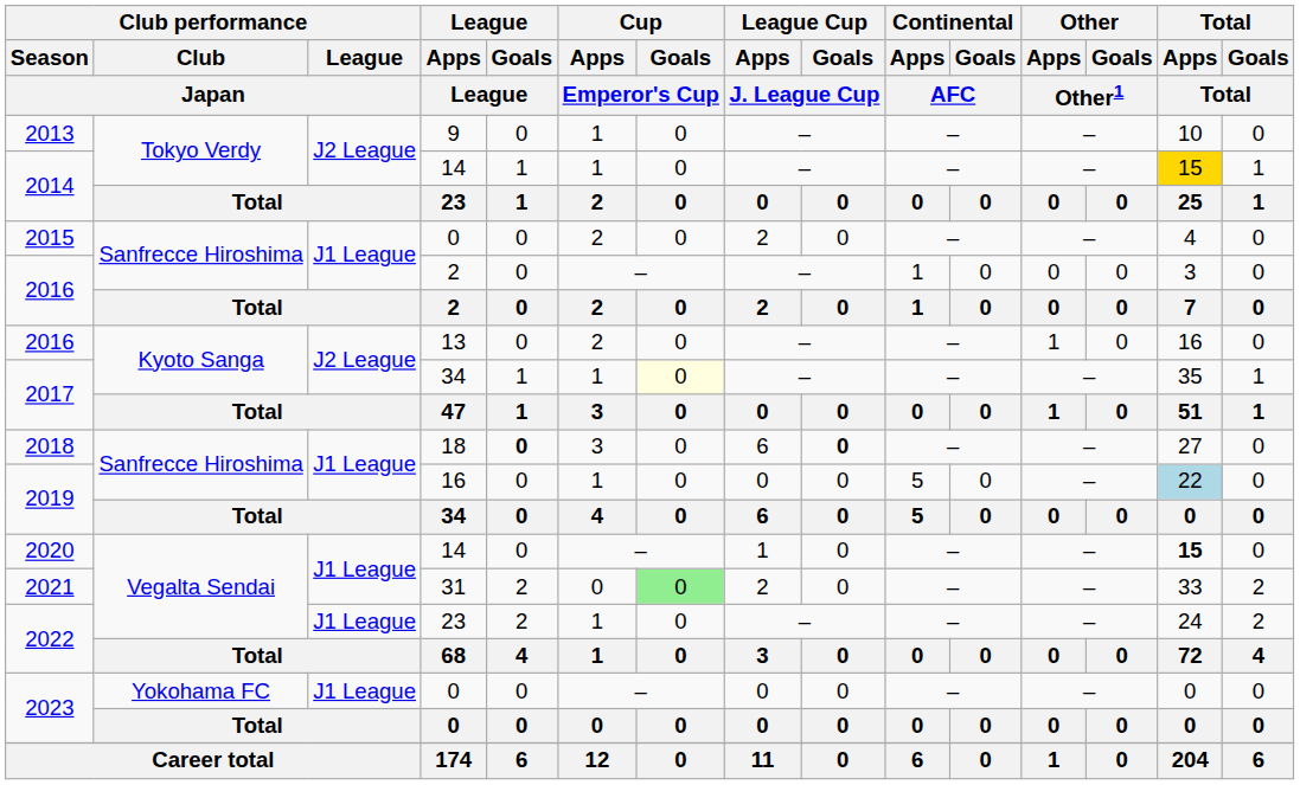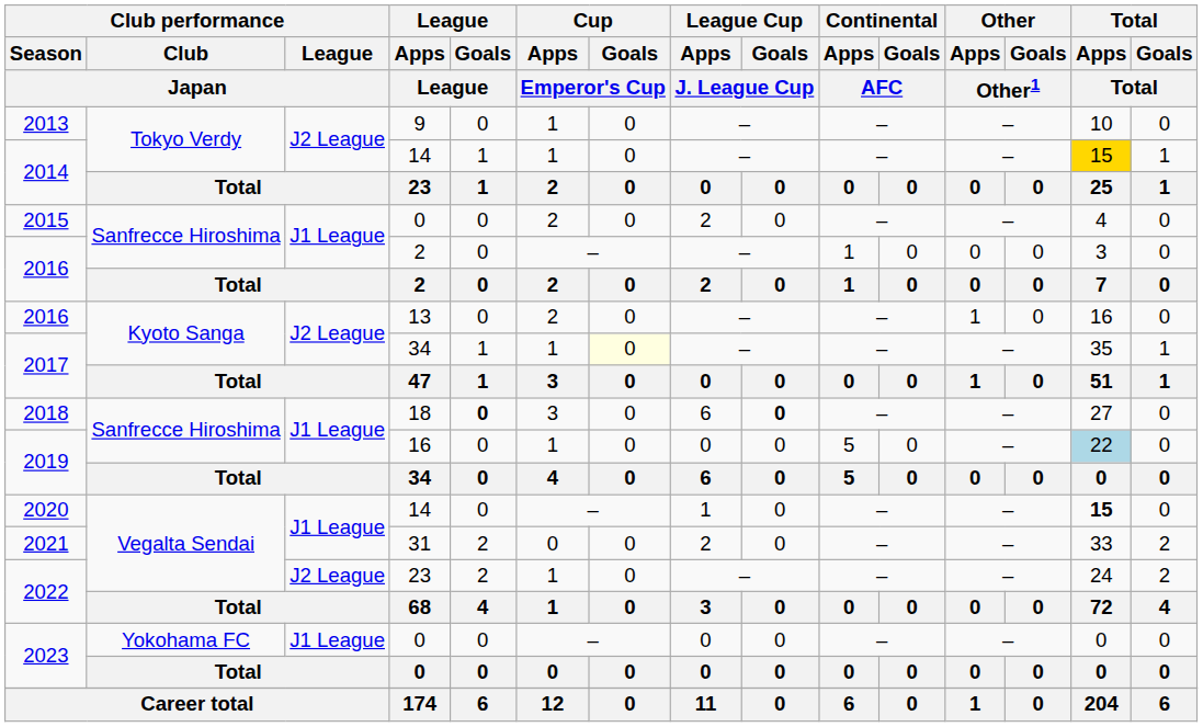2021 | Cup / Goals / Emperor's Cup: lightgreen background -> no background
2022 / 23 | Club performance / League / Japan: J1 League -> J2 League
